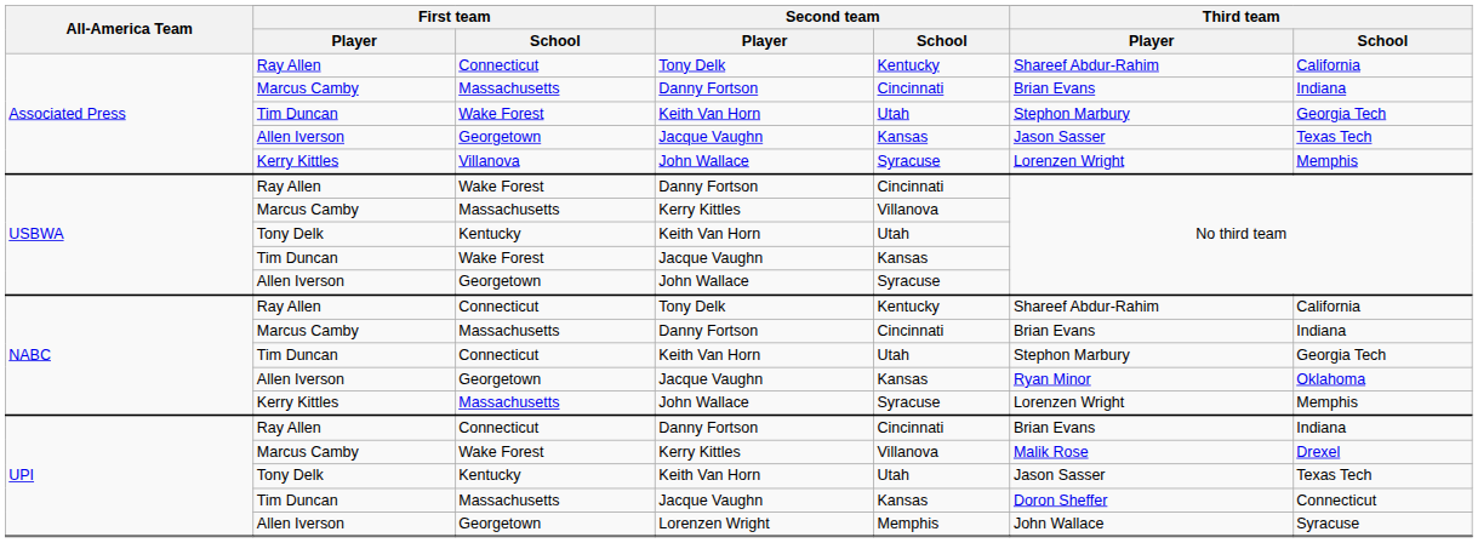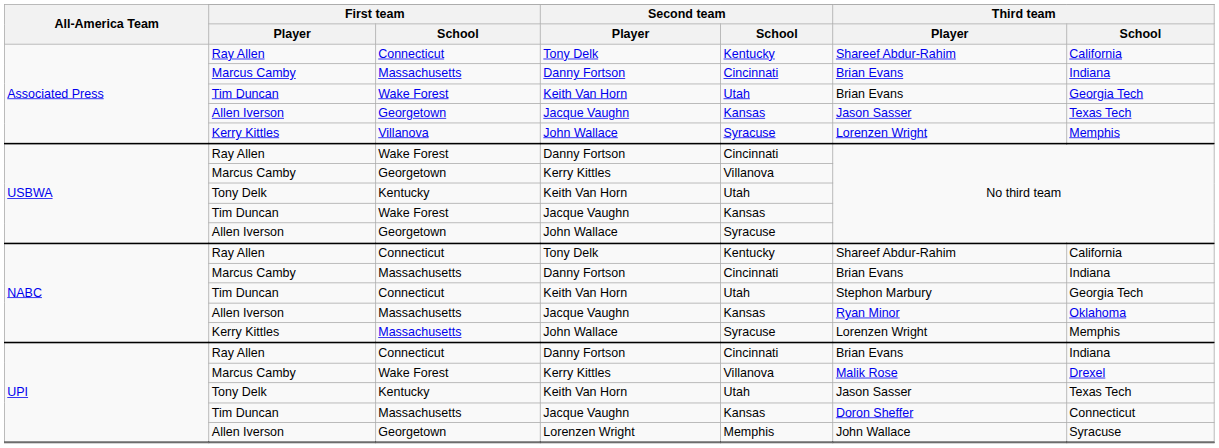Associated Press / Keith Van Horn | Third team / Player: Stephon Marbury -> Brian Evans
USBWA / Kerry Kittles | First team / School: Massachusetts -> Georgetown
NABC / Jacque Vaughn | First team / School: Georgetown -> Massachusetts
